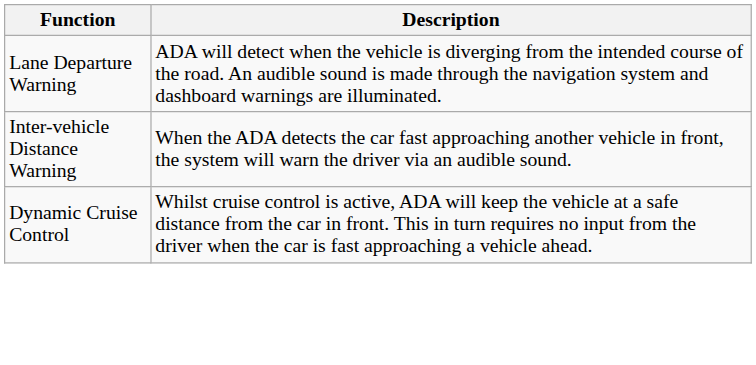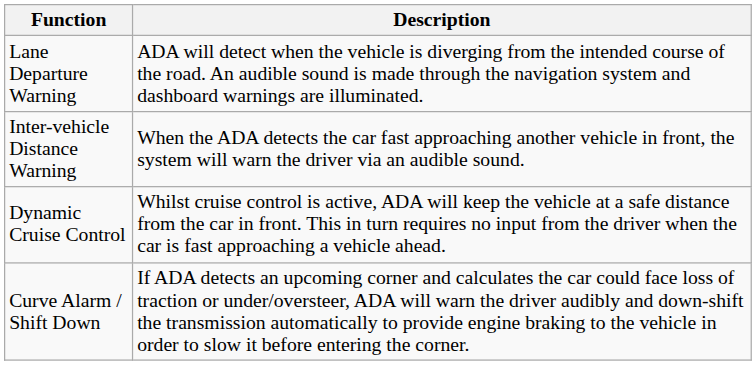+ row: Curve Alarm / Shift Down | If ADA detects an upcoming corner and calculates the car could face loss of traction or under/oversteer, ADA will warn the driver audibly and down-shift the transmission automatically to provide engine braking to the vehicle in order to slow it before entering the corner.
